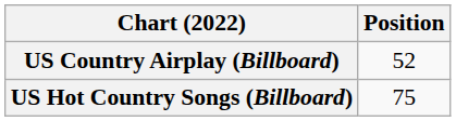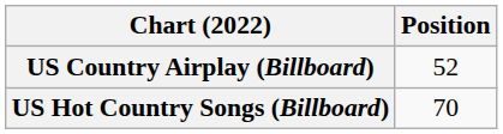US Hot Country Songs (Billboard) | Position: 75 -> 70
